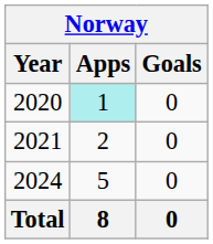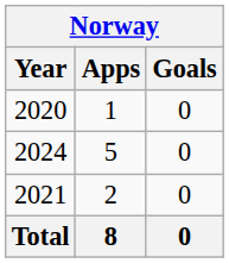2020 | Apps: paleturquoise background -> no background
rows swapped: 2021 <-> 2024
